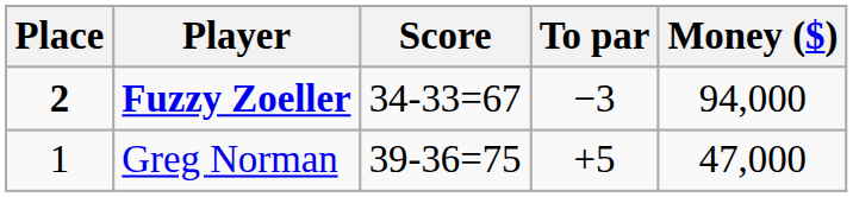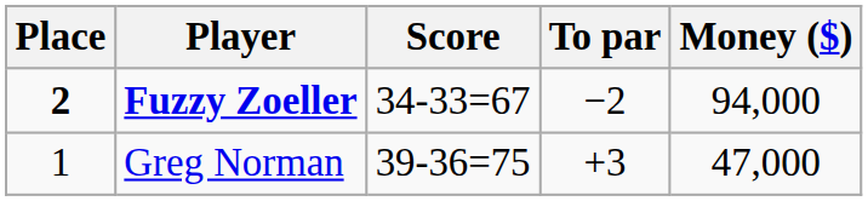Fuzzy Zoeller | To par: −3 -> −2
Greg Norman | To par: +5 -> +3
